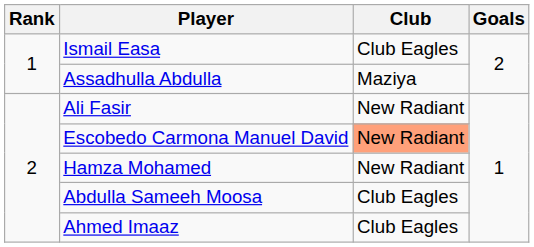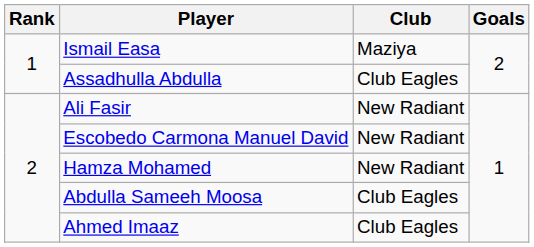Ismail Easa | Club: Club Eagles -> Maziya
Assadhulla Abdulla | Club: Maziya -> Club Eagles
Escobedo Carmona Manuel David | Club: lightsalmon background -> no background
